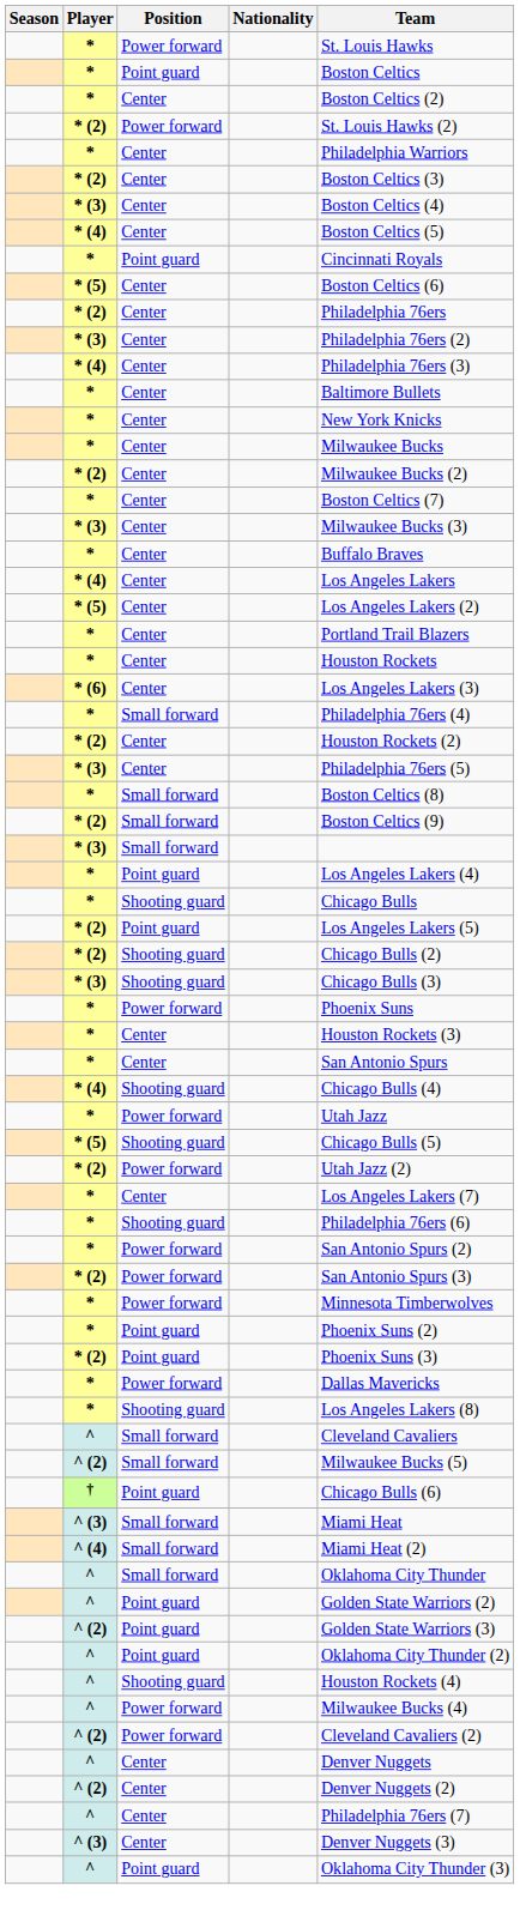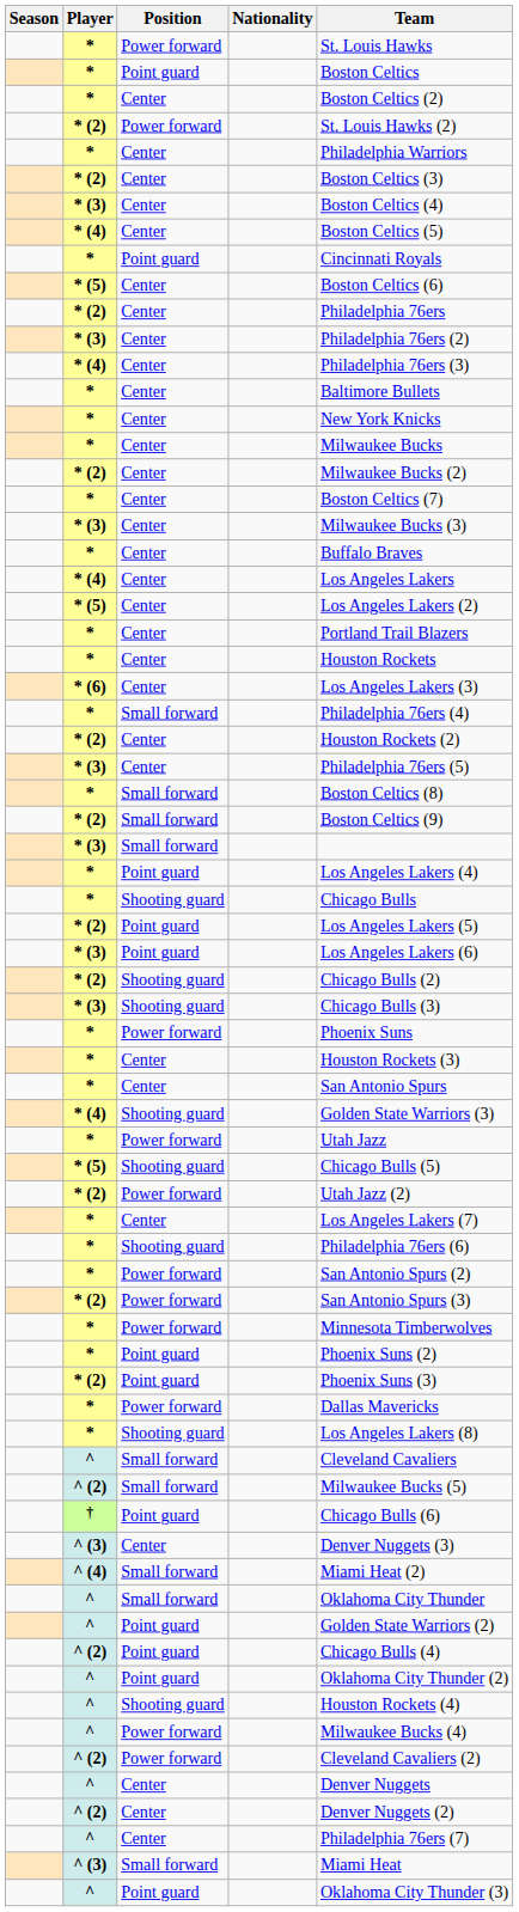+ row: * (3) | Point guard | Los Angeles Lakers (6)
* (4) / Shooting guard | Team: Chicago Bulls (4) -> Golden State Warriors (3)
rows swapped: ^ (3) / Small forward <-> ^ (3) / Center
^ (2) / Point guard | Team: Golden State Warriors (3) -> Chicago Bulls (4)
